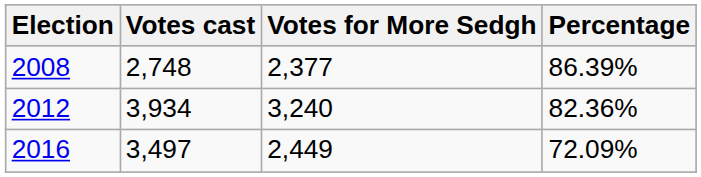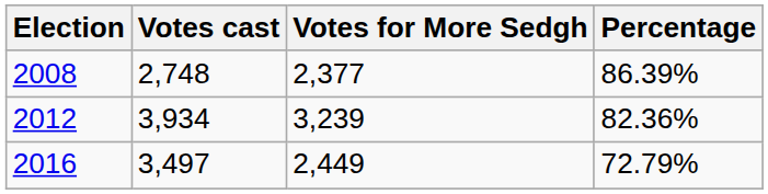2012 | Votes for More Sedgh: 3,240 -> 3,239
2016 | Percentage: 72.09% -> 72.79%
